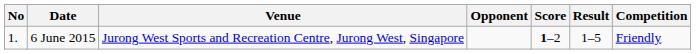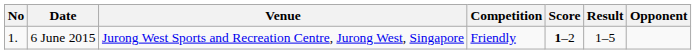columns swapped: Opponent <-> Competition
